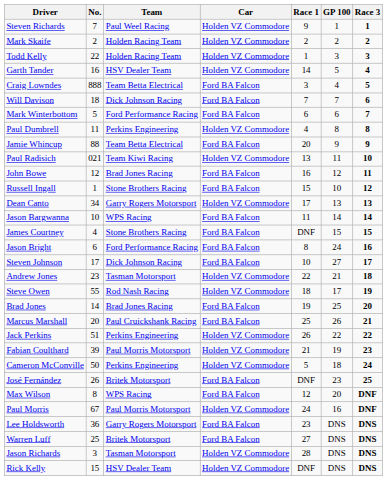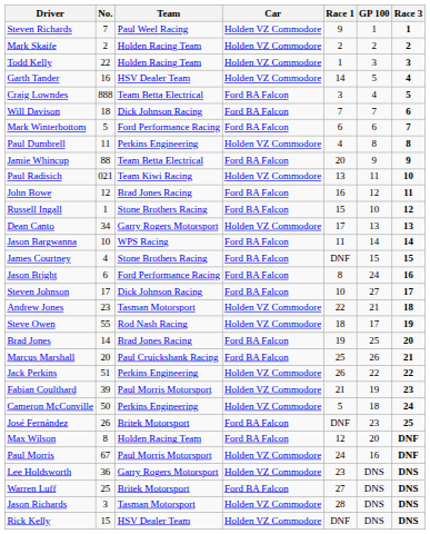Max Wilson | Team: WPS Racing -> Holden Racing Team
Lee Holdsworth | Car: Ford BA Falcon -> Holden VZ Commodore
